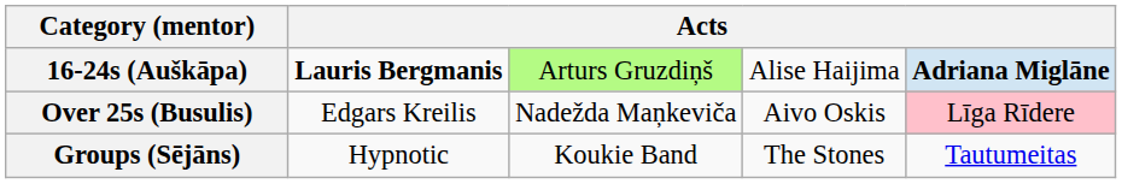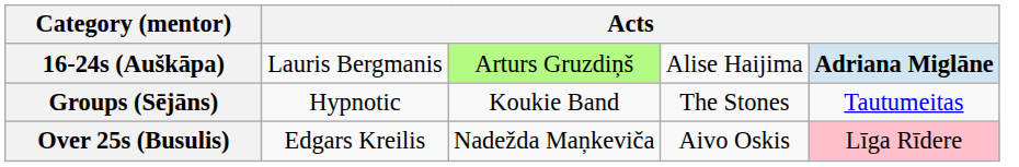16-24s (Auškāpa) | column 2: bold -> normal
rows swapped: Over 25s (Busulis) <-> Groups (Sējāns)
